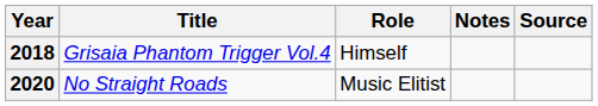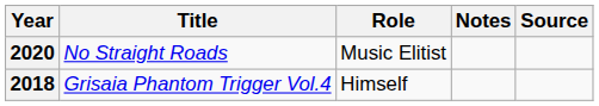rows swapped: 2018 <-> 2020
